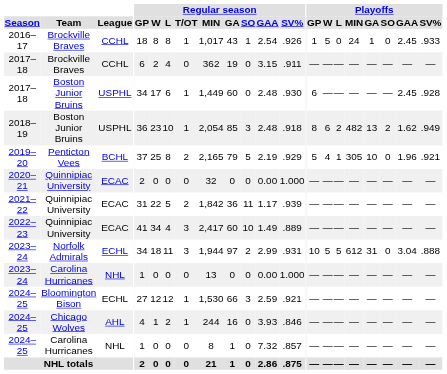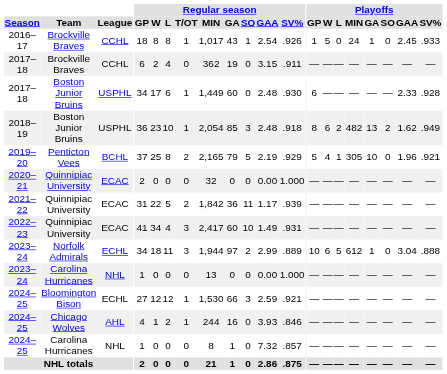2017–18 / Boston Junior Bruins | Playoffs / GAA: 2.45 -> 2.33
2022–23 | Regular season / SV%: .889 -> .931
2023–24 / Norfolk Admirals | Regular season / SV%: .931 -> .889
2023–24 / Norfolk Admirals | Playoffs / W: 5 -> 6
2023–24 / Norfolk Admirals | Playoffs / GA: 31 -> 1
